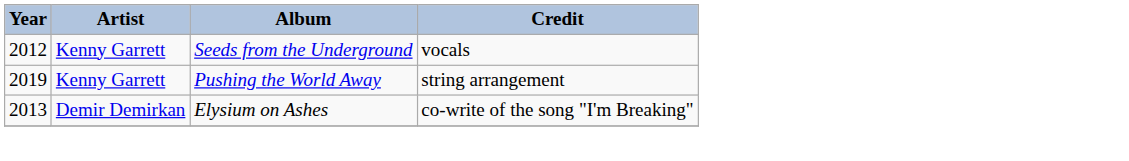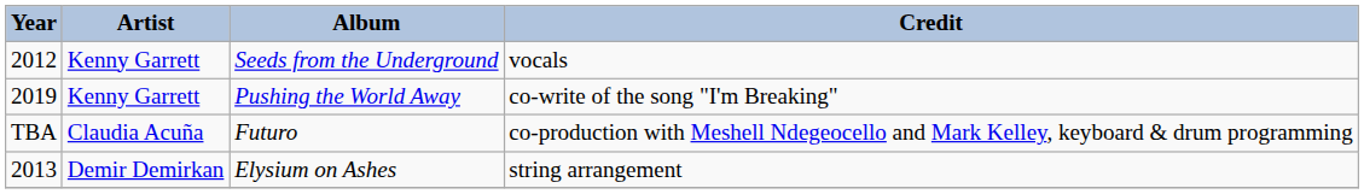Pushing the World Away | Credit: string arrangement -> co-write of the song "I'm Breaking"
+ row: TBA | Claudia Acuña | Futuro | co-production with Meshell Ndegeocello and Mark Kelley, keyboard & drum programming
Elysium on Ashes | Credit: co-write of the song "I'm Breaking" -> string arrangement
